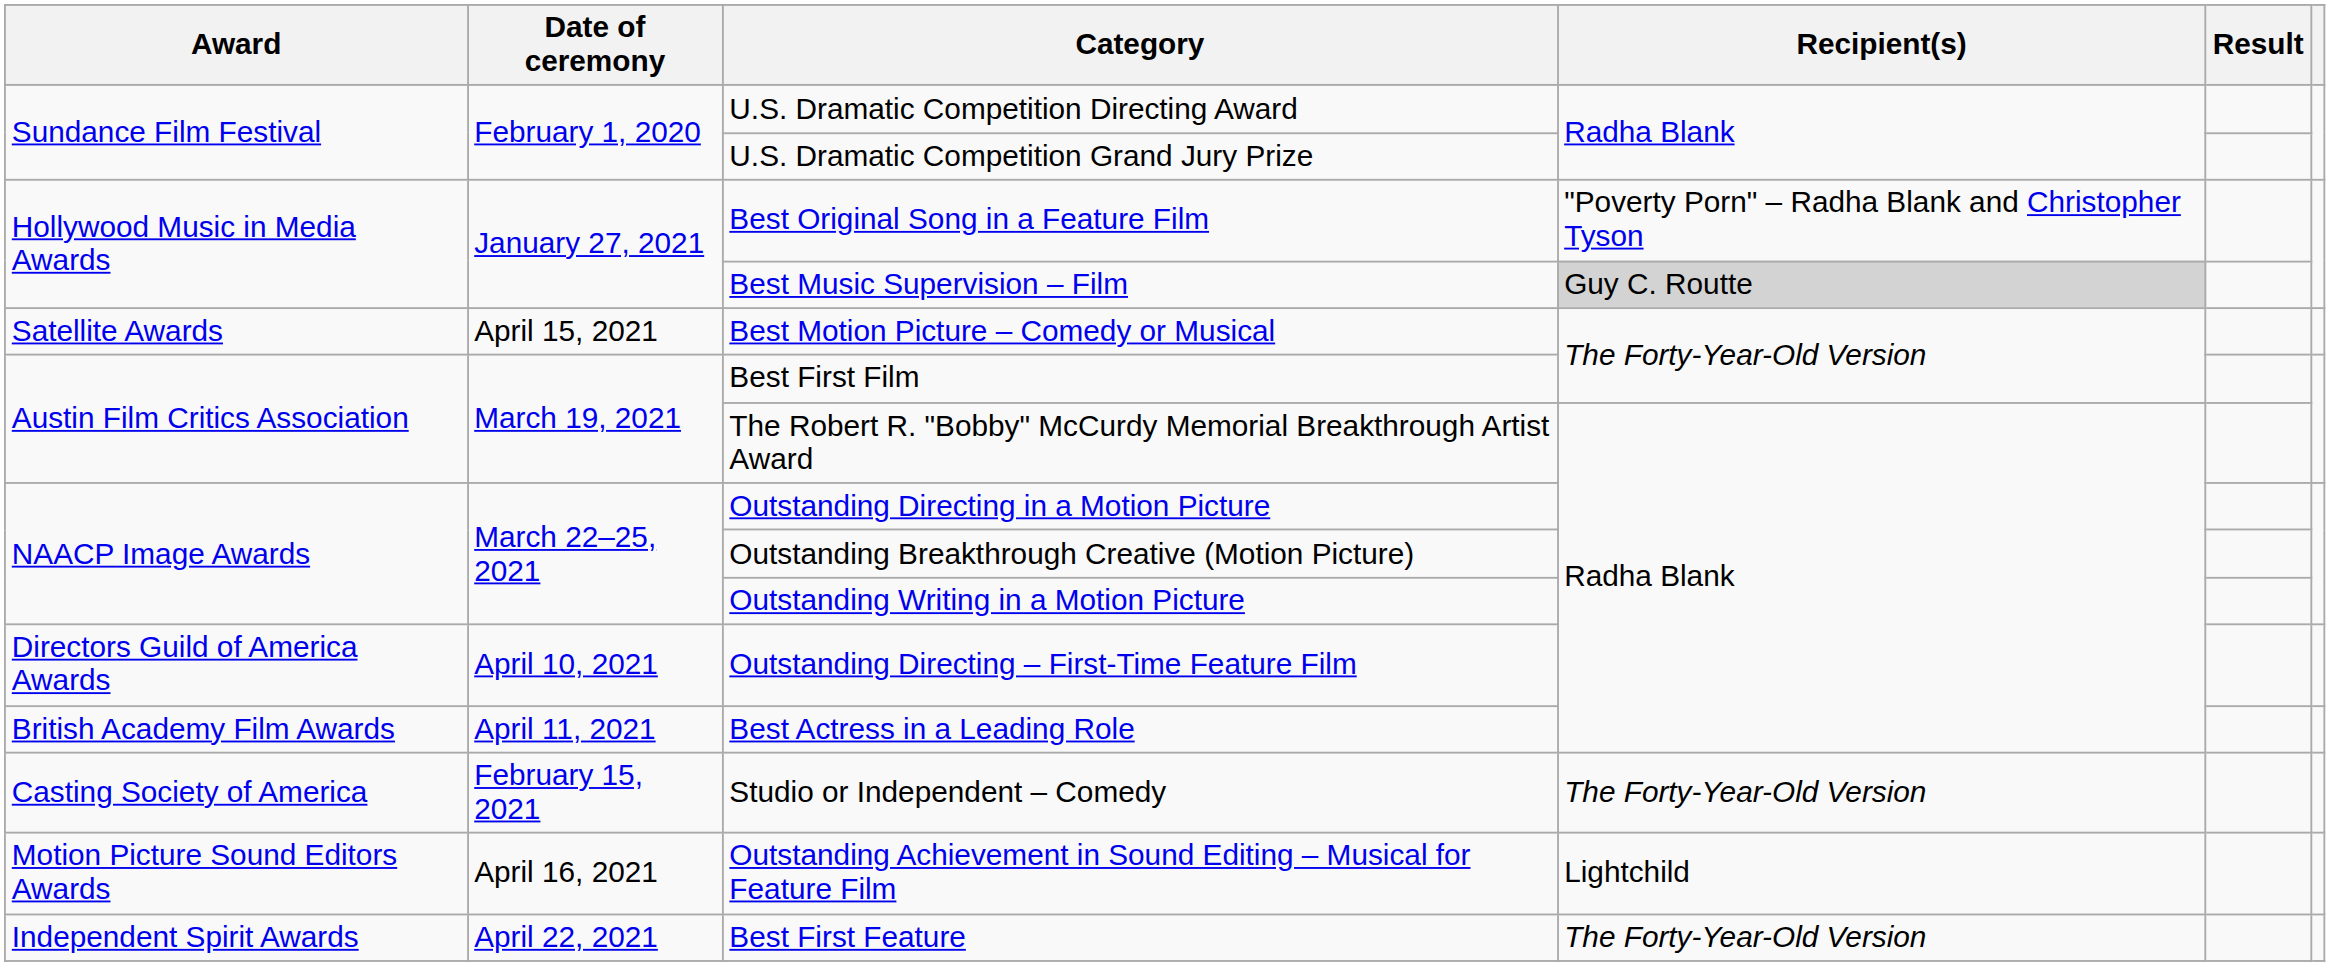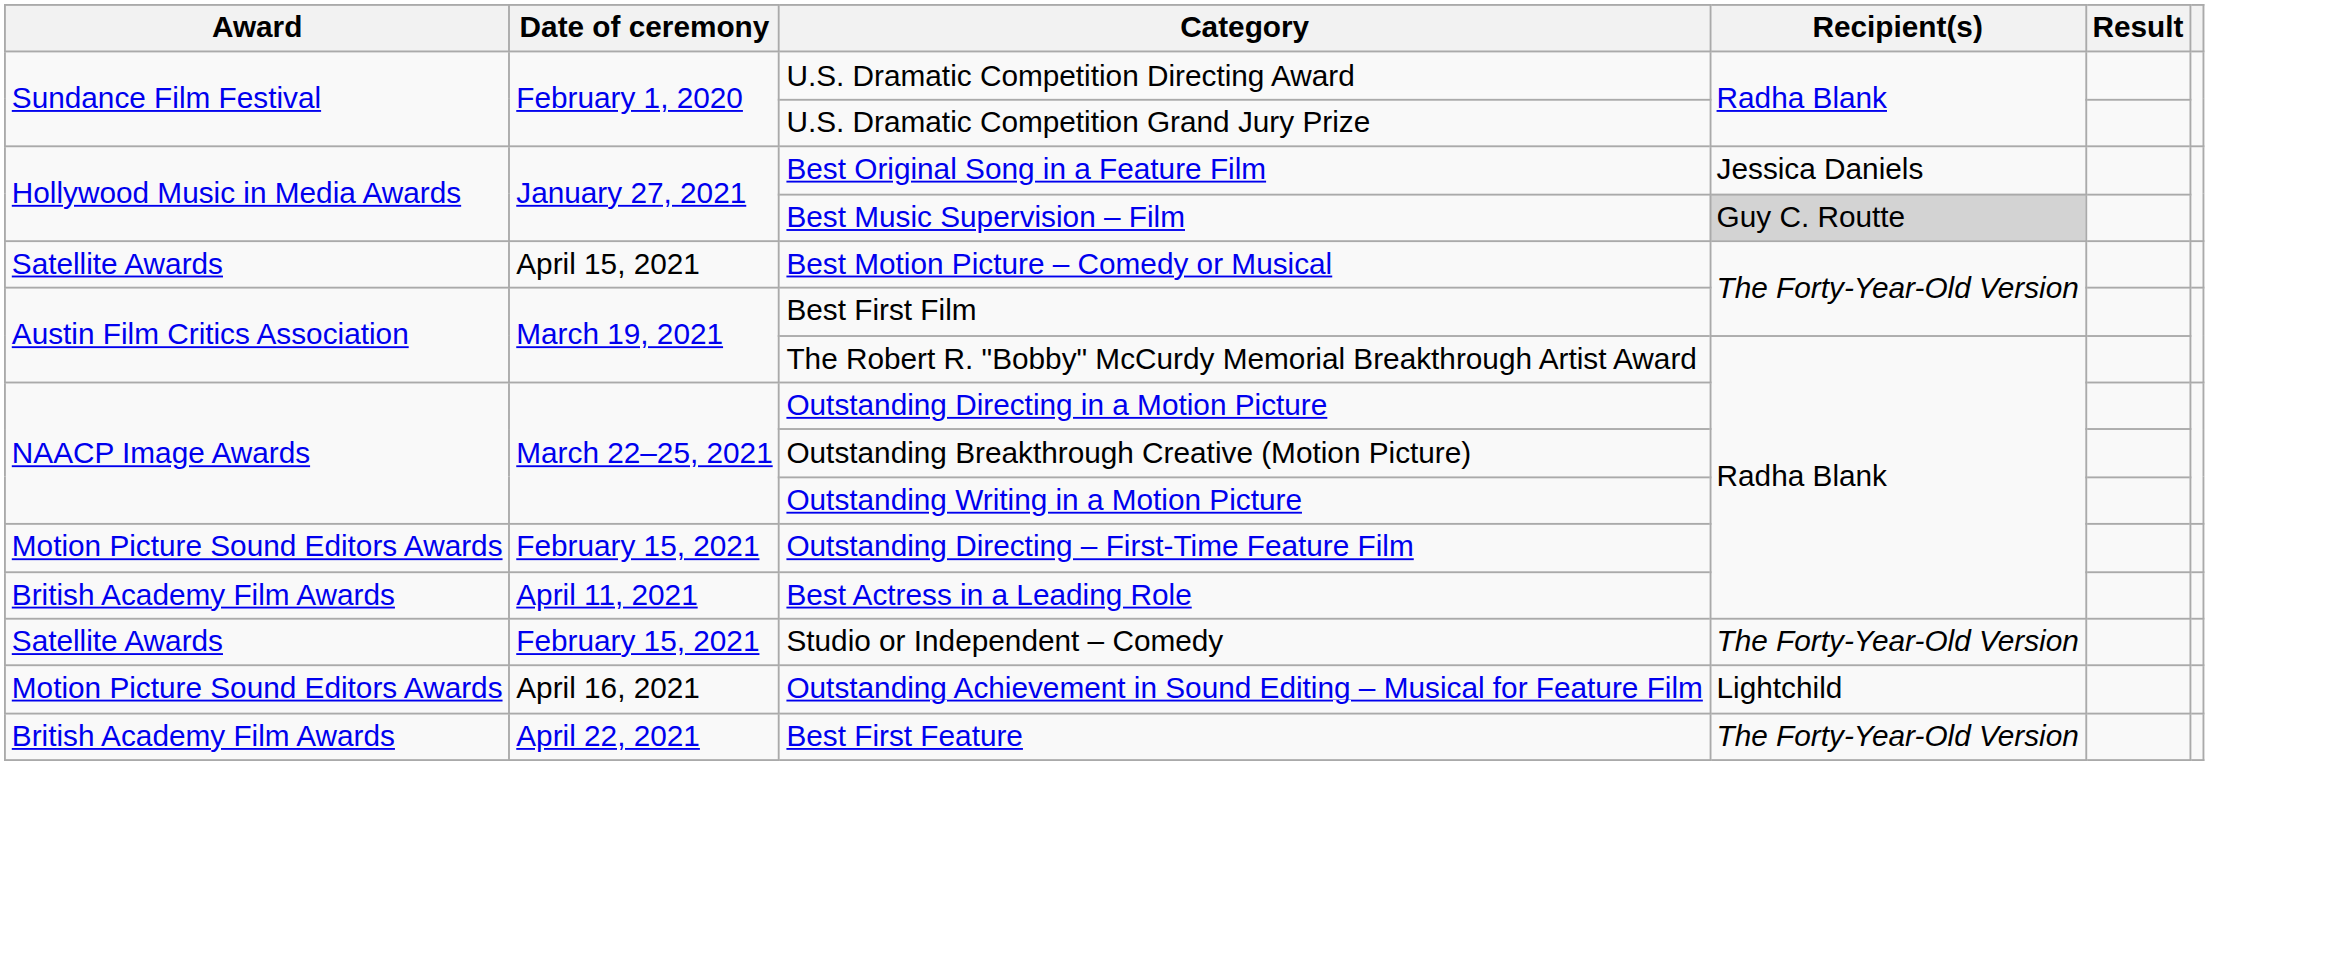Best Original Song in a Feature Film | Recipient(s): "Poverty Porn" – Radha Blank and Christopher Tyson -> Jessica Daniels
Outstanding Directing – First-Time Feature Film | Award: Directors Guild of America Awards -> Motion Picture Sound Editors Awards
Outstanding Directing – First-Time Feature Film | Date of ceremony: April 10, 2021 -> February 15, 2021
Studio or Independent – Comedy | Award: Casting Society of America -> Satellite Awards
Best First Feature | Award: Independent Spirit Awards -> British Academy Film Awards
